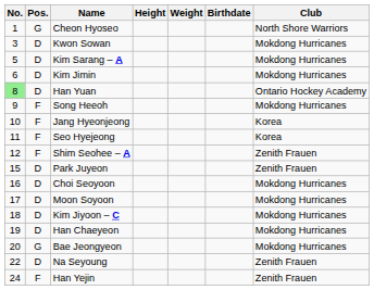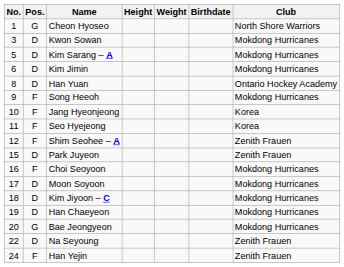Han Yuan | No.: lightgreen background -> no background
Choi Seoyoon | Pos.: D -> F
